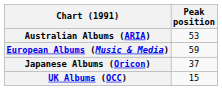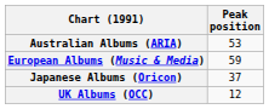UK Albums (OCC) | Peak position: 15 -> 12
